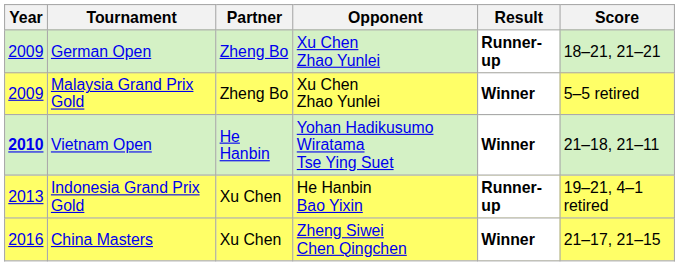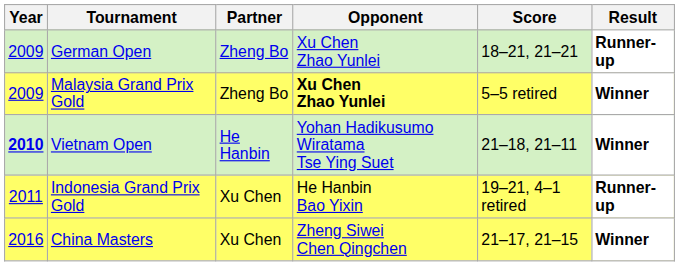columns swapped: Score <-> Result
Malaysia Grand Prix Gold | Opponent: normal -> bold
Indonesia Grand Prix Gold | Year: 2013 -> 2011
